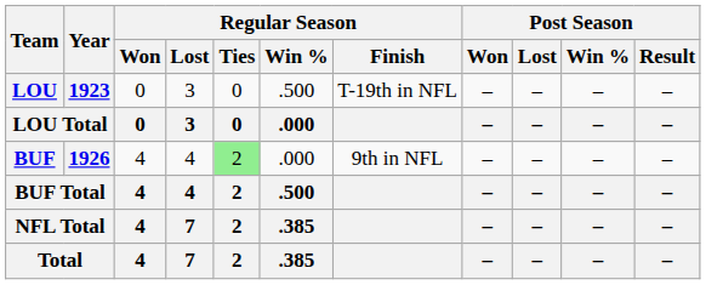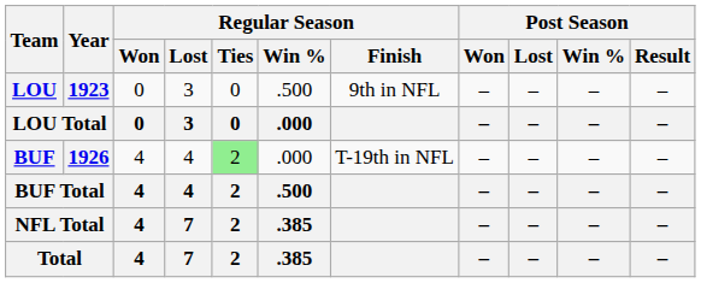LOU | Regular Season / Finish: T-19th in NFL -> 9th in NFL
BUF | Regular Season / Finish: 9th in NFL -> T-19th in NFL
